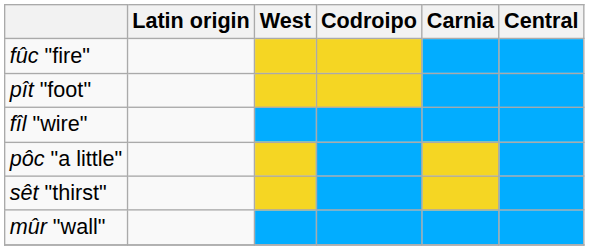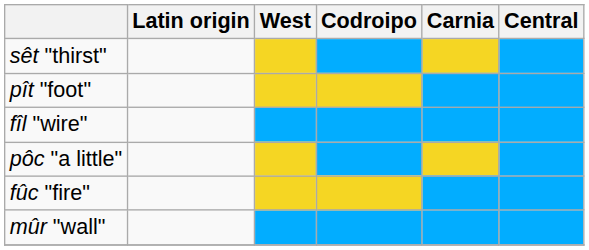rows swapped: sêt "thirst" <-> fûc "fire"
